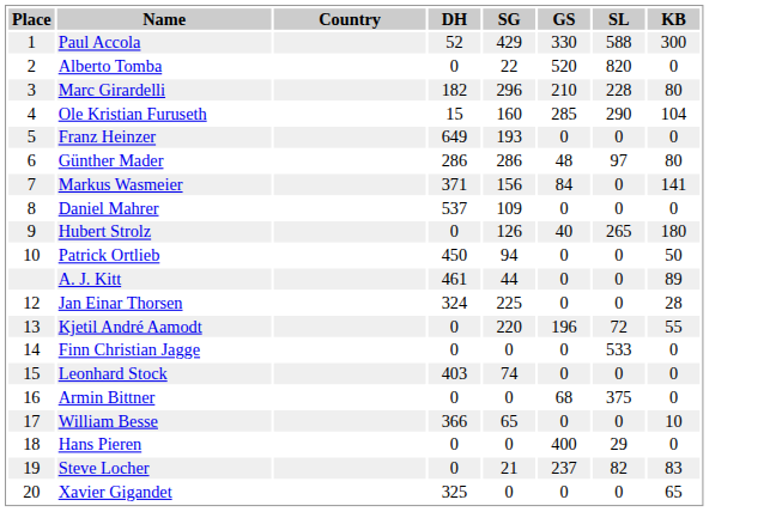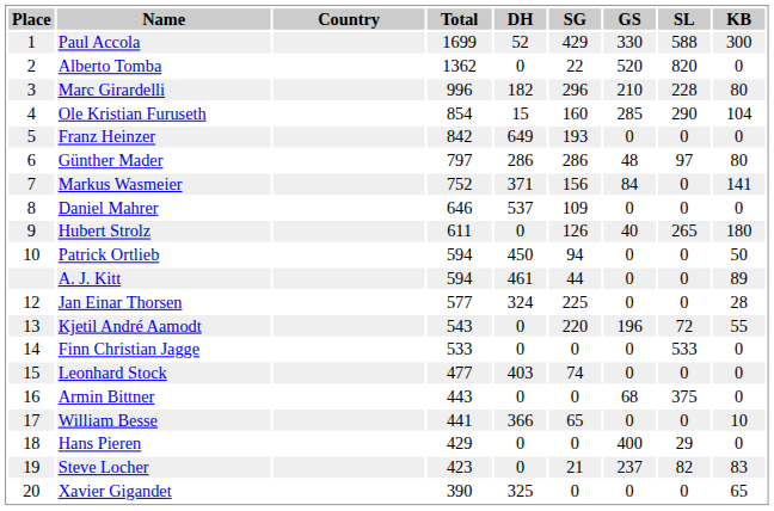+ column: Total | 1699 | 1362 | 996 | 854 | 842 | 797 | 752 | 646 | 611 | 594 | 594 | 577 | 543 | 533 | 477 | 443 | 441 | 429 | 423 | 390
